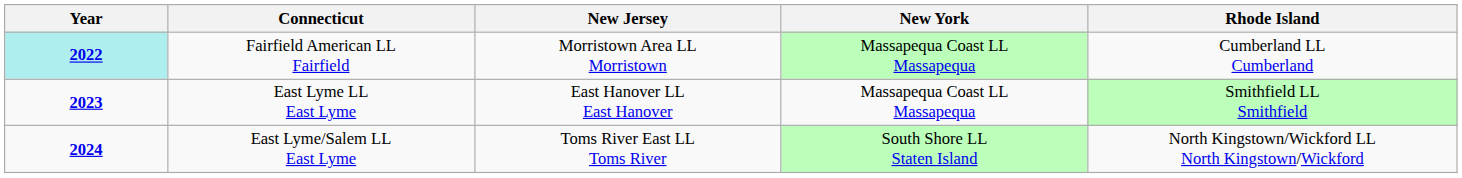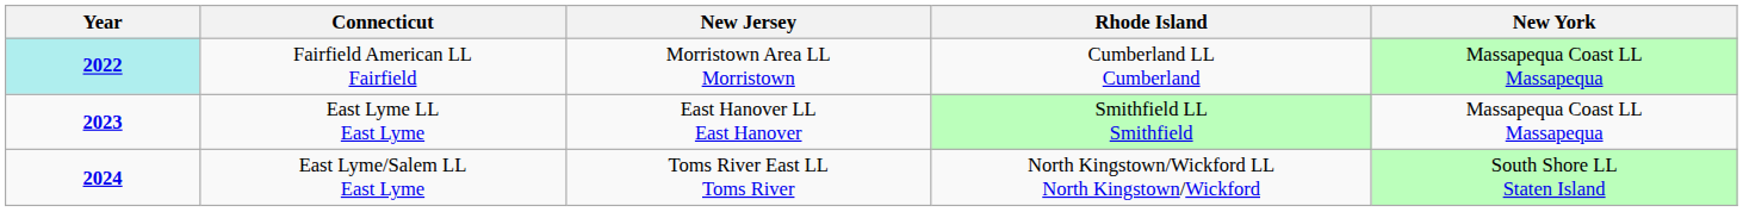columns swapped: New York <-> Rhode Island
